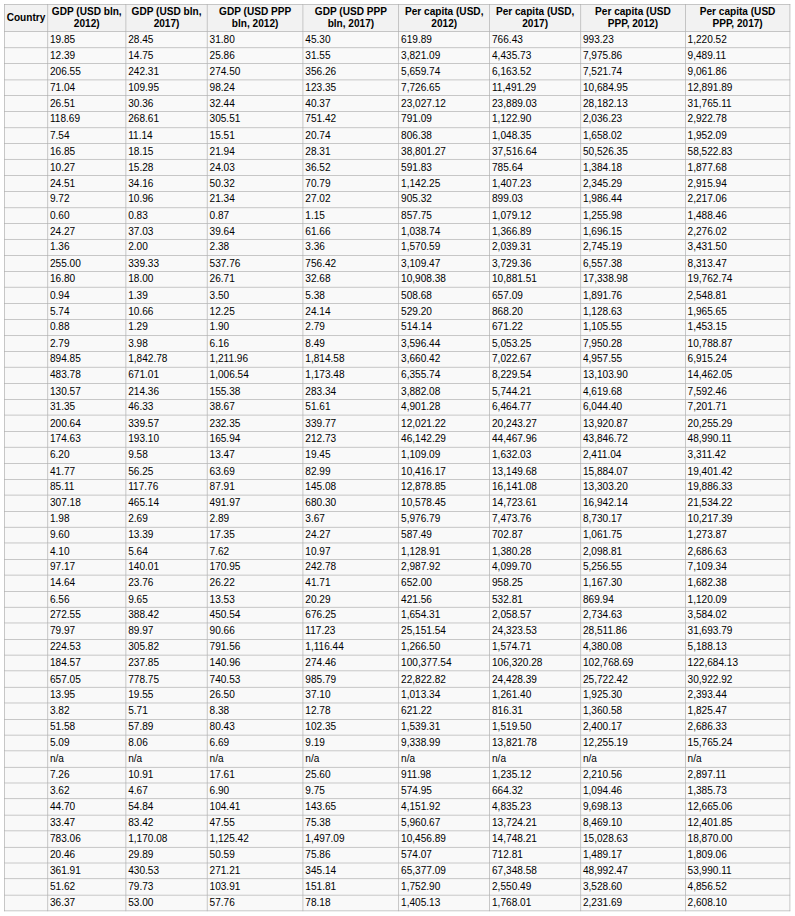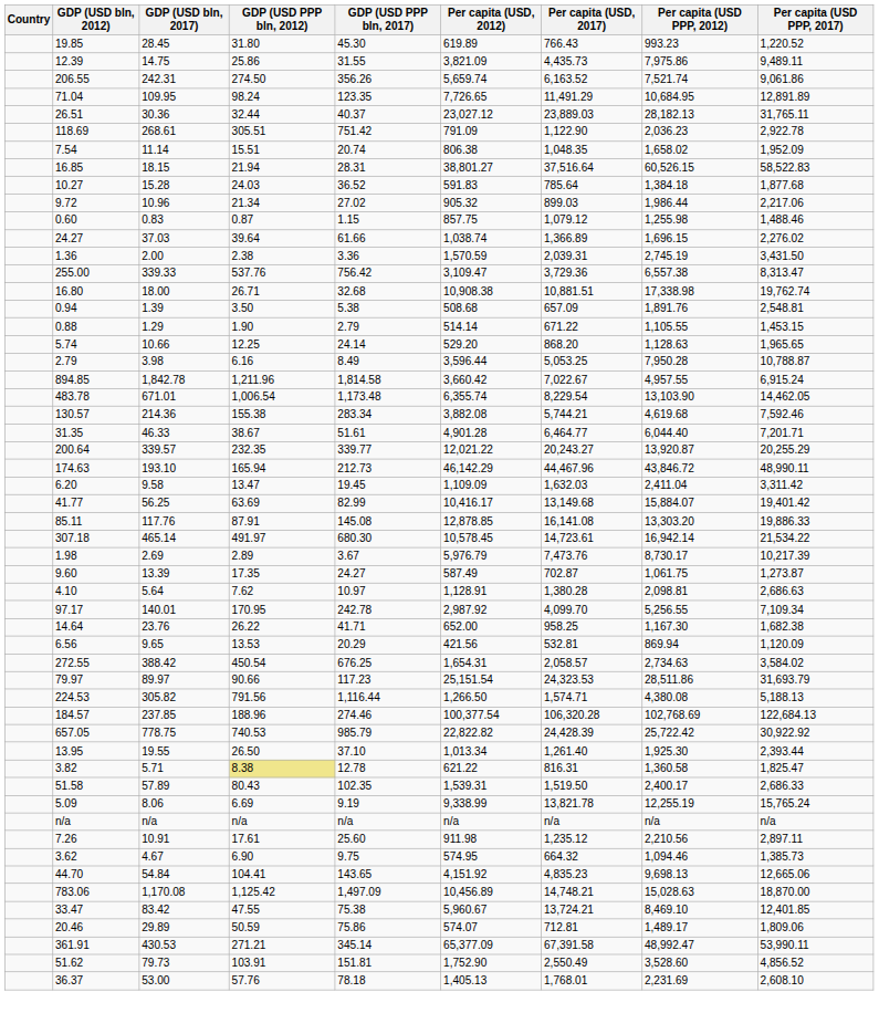16.85 | Per capita (USD PPP, 2012): 50,526.35 -> 60,526.15
- row: 24.51 | 34.16 | 50.32 | 70.79 | 1,142.25 | 1,407.23 | 2,345.29 | 2,915.94
rows swapped: 5.74 <-> 0.88
184.57 | GDP (USD PPP bln, 2012): 140.96 -> 188.96
3.82 | GDP (USD PPP bln, 2012): no background -> khaki background
rows swapped: 783.06 <-> 33.47
361.91 | Per capita (USD, 2017): 67,348.58 -> 67,391.58
